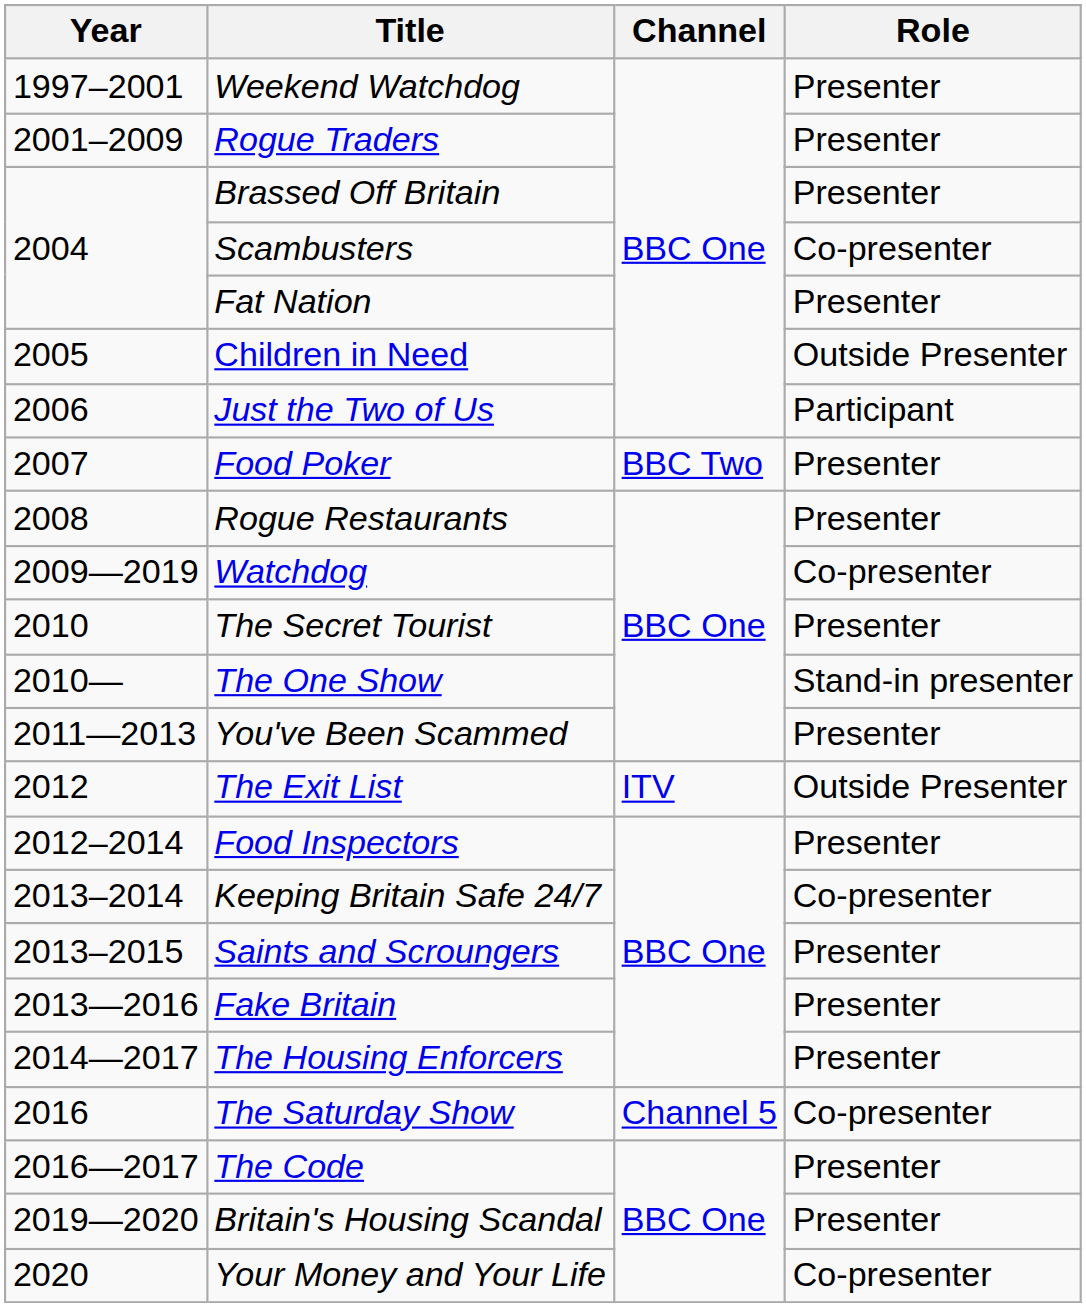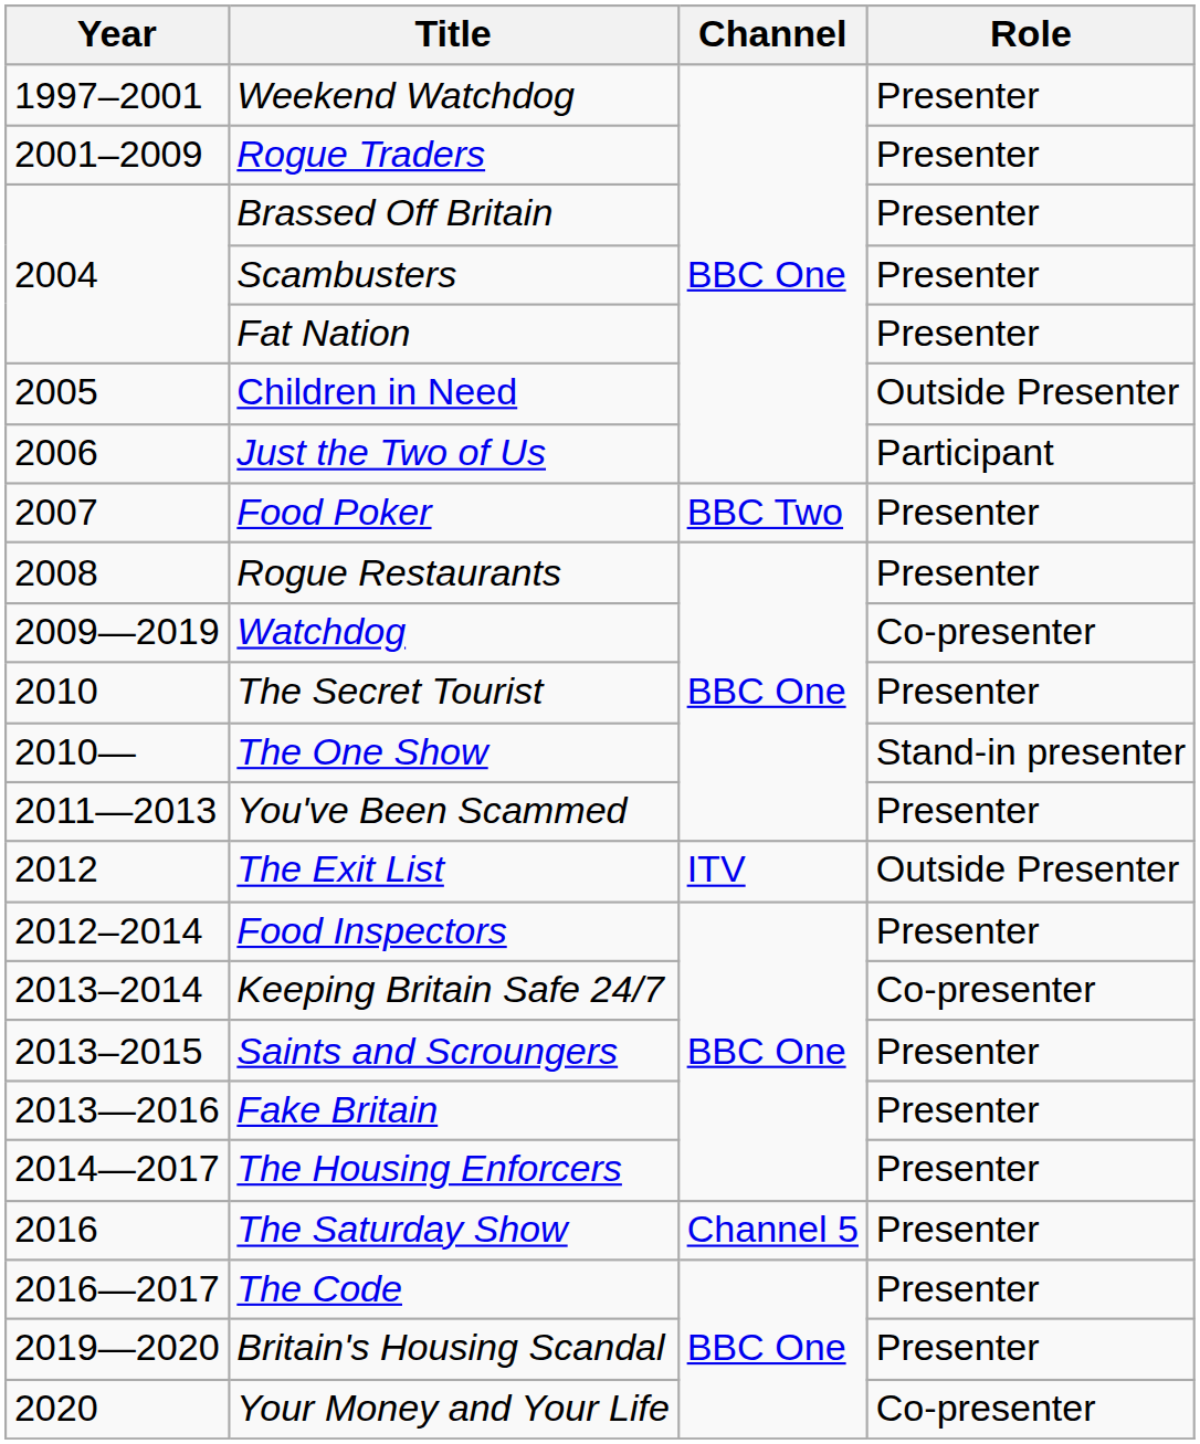Scambusters | Role: Co-presenter -> Presenter
The Saturday Show | Role: Co-presenter -> Presenter
